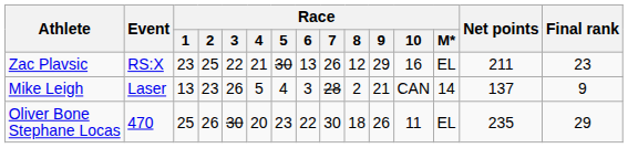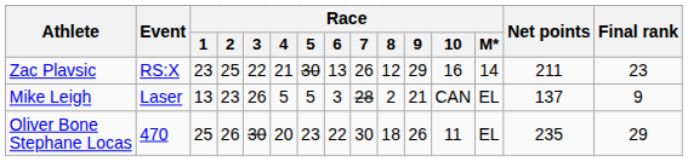Zac Plavsic | Race / M*: EL -> 14
Mike Leigh | Race / 5: 4 -> 5
Mike Leigh | Race / M*: 14 -> EL
